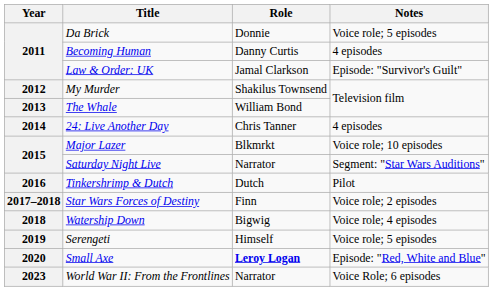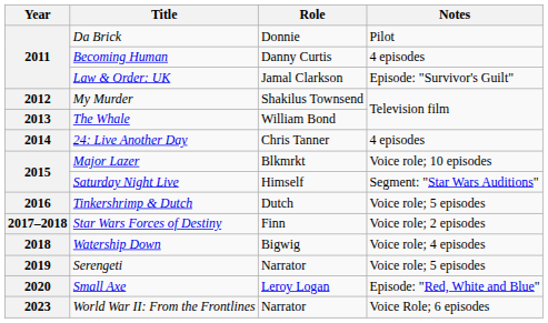Da Brick | Notes: Voice role; 5 episodes -> Pilot
Saturday Night Live | Role: Narrator -> Himself
Tinkershrimp & Dutch | Notes: Pilot -> Voice role; 5 episodes
Serengeti | Role: Himself -> Narrator
Small Axe | Role: bold -> normal
